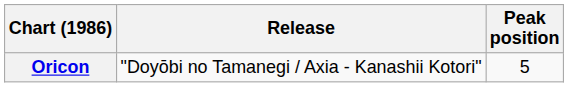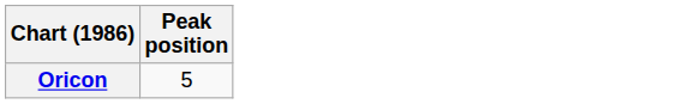- column: Release | "Doyōbi no Tamanegi / Axia - Kanashii Kotori"
